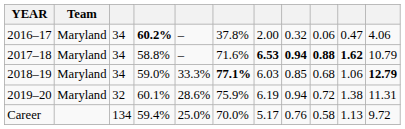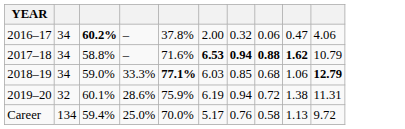- column: Team | Maryland | Maryland | Maryland | Maryland
